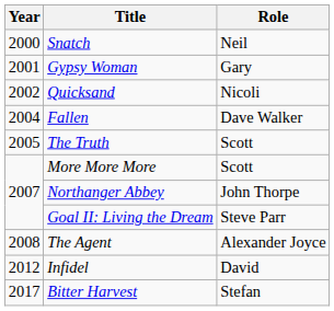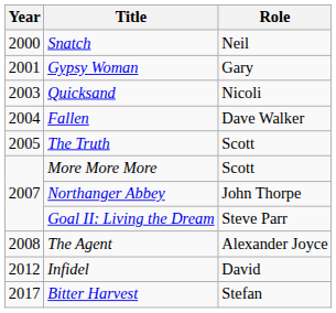Quicksand | Year: 2002 -> 2003
